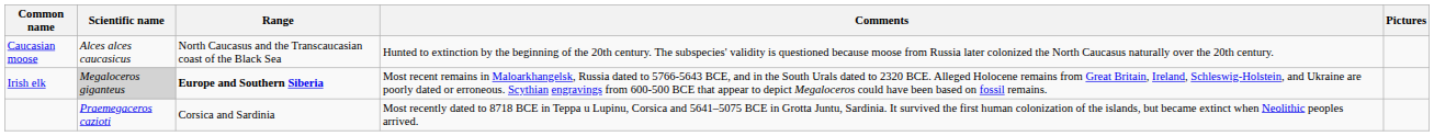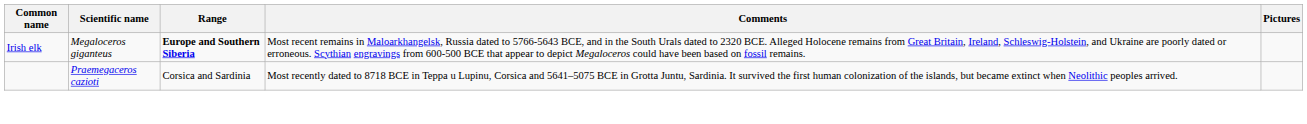- row: Caucasian moose | Alces alces caucasicus | North Caucasus and the Transcaucasian coast of the Black Sea | Hunted to extinction by the beginning of the 20th century. The subspecies' validity is questioned because moose from Russia later colonized the North Caucasus naturally over the 20th century.
Irish elk | Scientific name: lightgrey background -> no background
